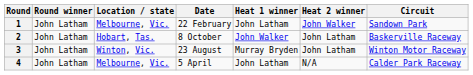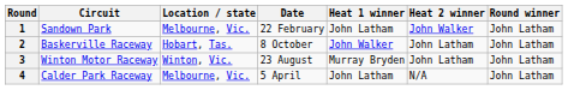columns swapped: Circuit <-> Round winner
